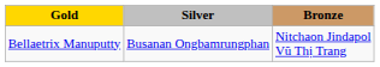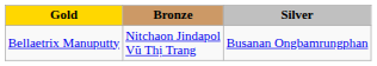columns swapped: Silver <-> Bronze
